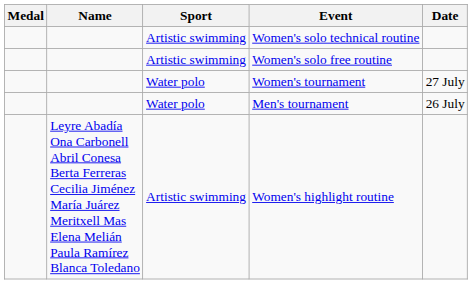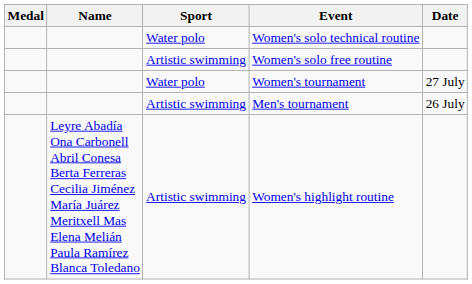Women's solo technical routine | Sport: Artistic swimming -> Water polo
Men's tournament | Sport: Water polo -> Artistic swimming
